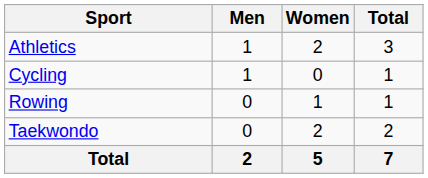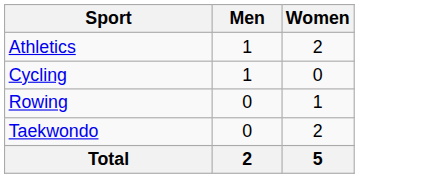- column: Total | 3 | 1 | 1 | 2 | 7
